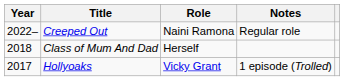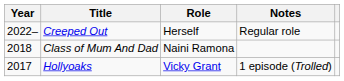Creeped Out | Role: Naini Ramona -> Herself
Class of Mum And Dad | Role: Herself -> Naini Ramona
